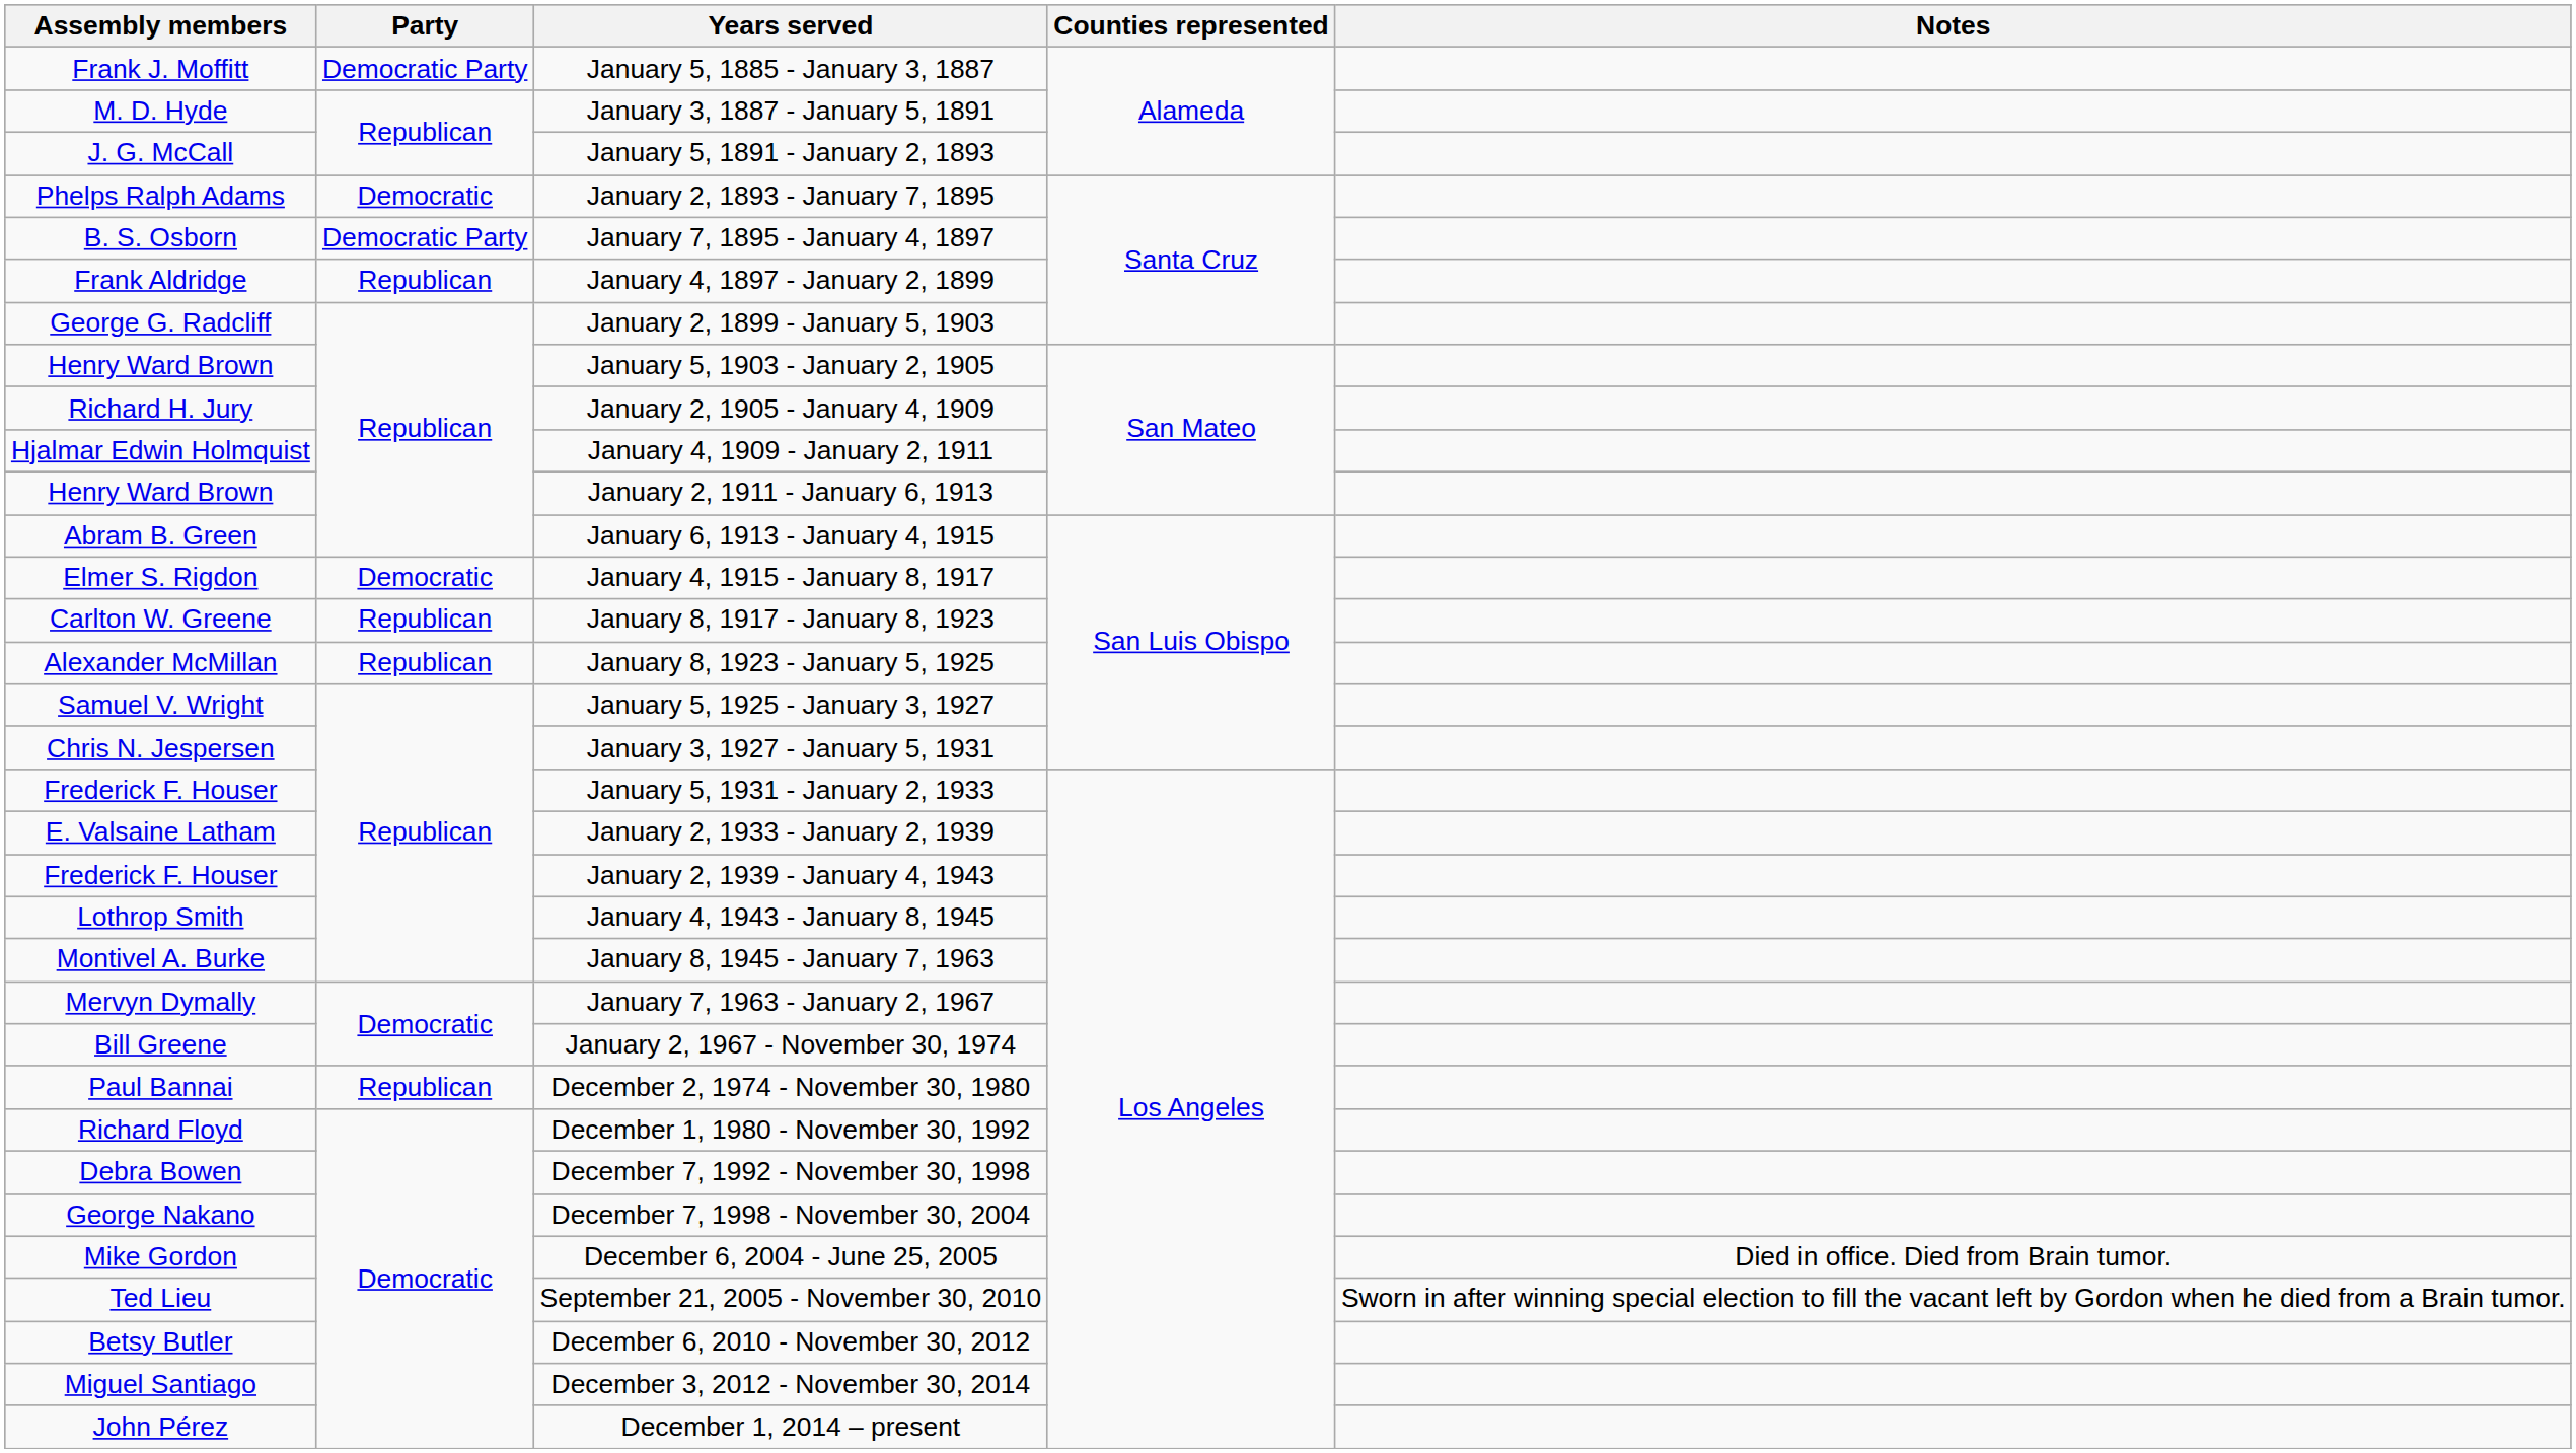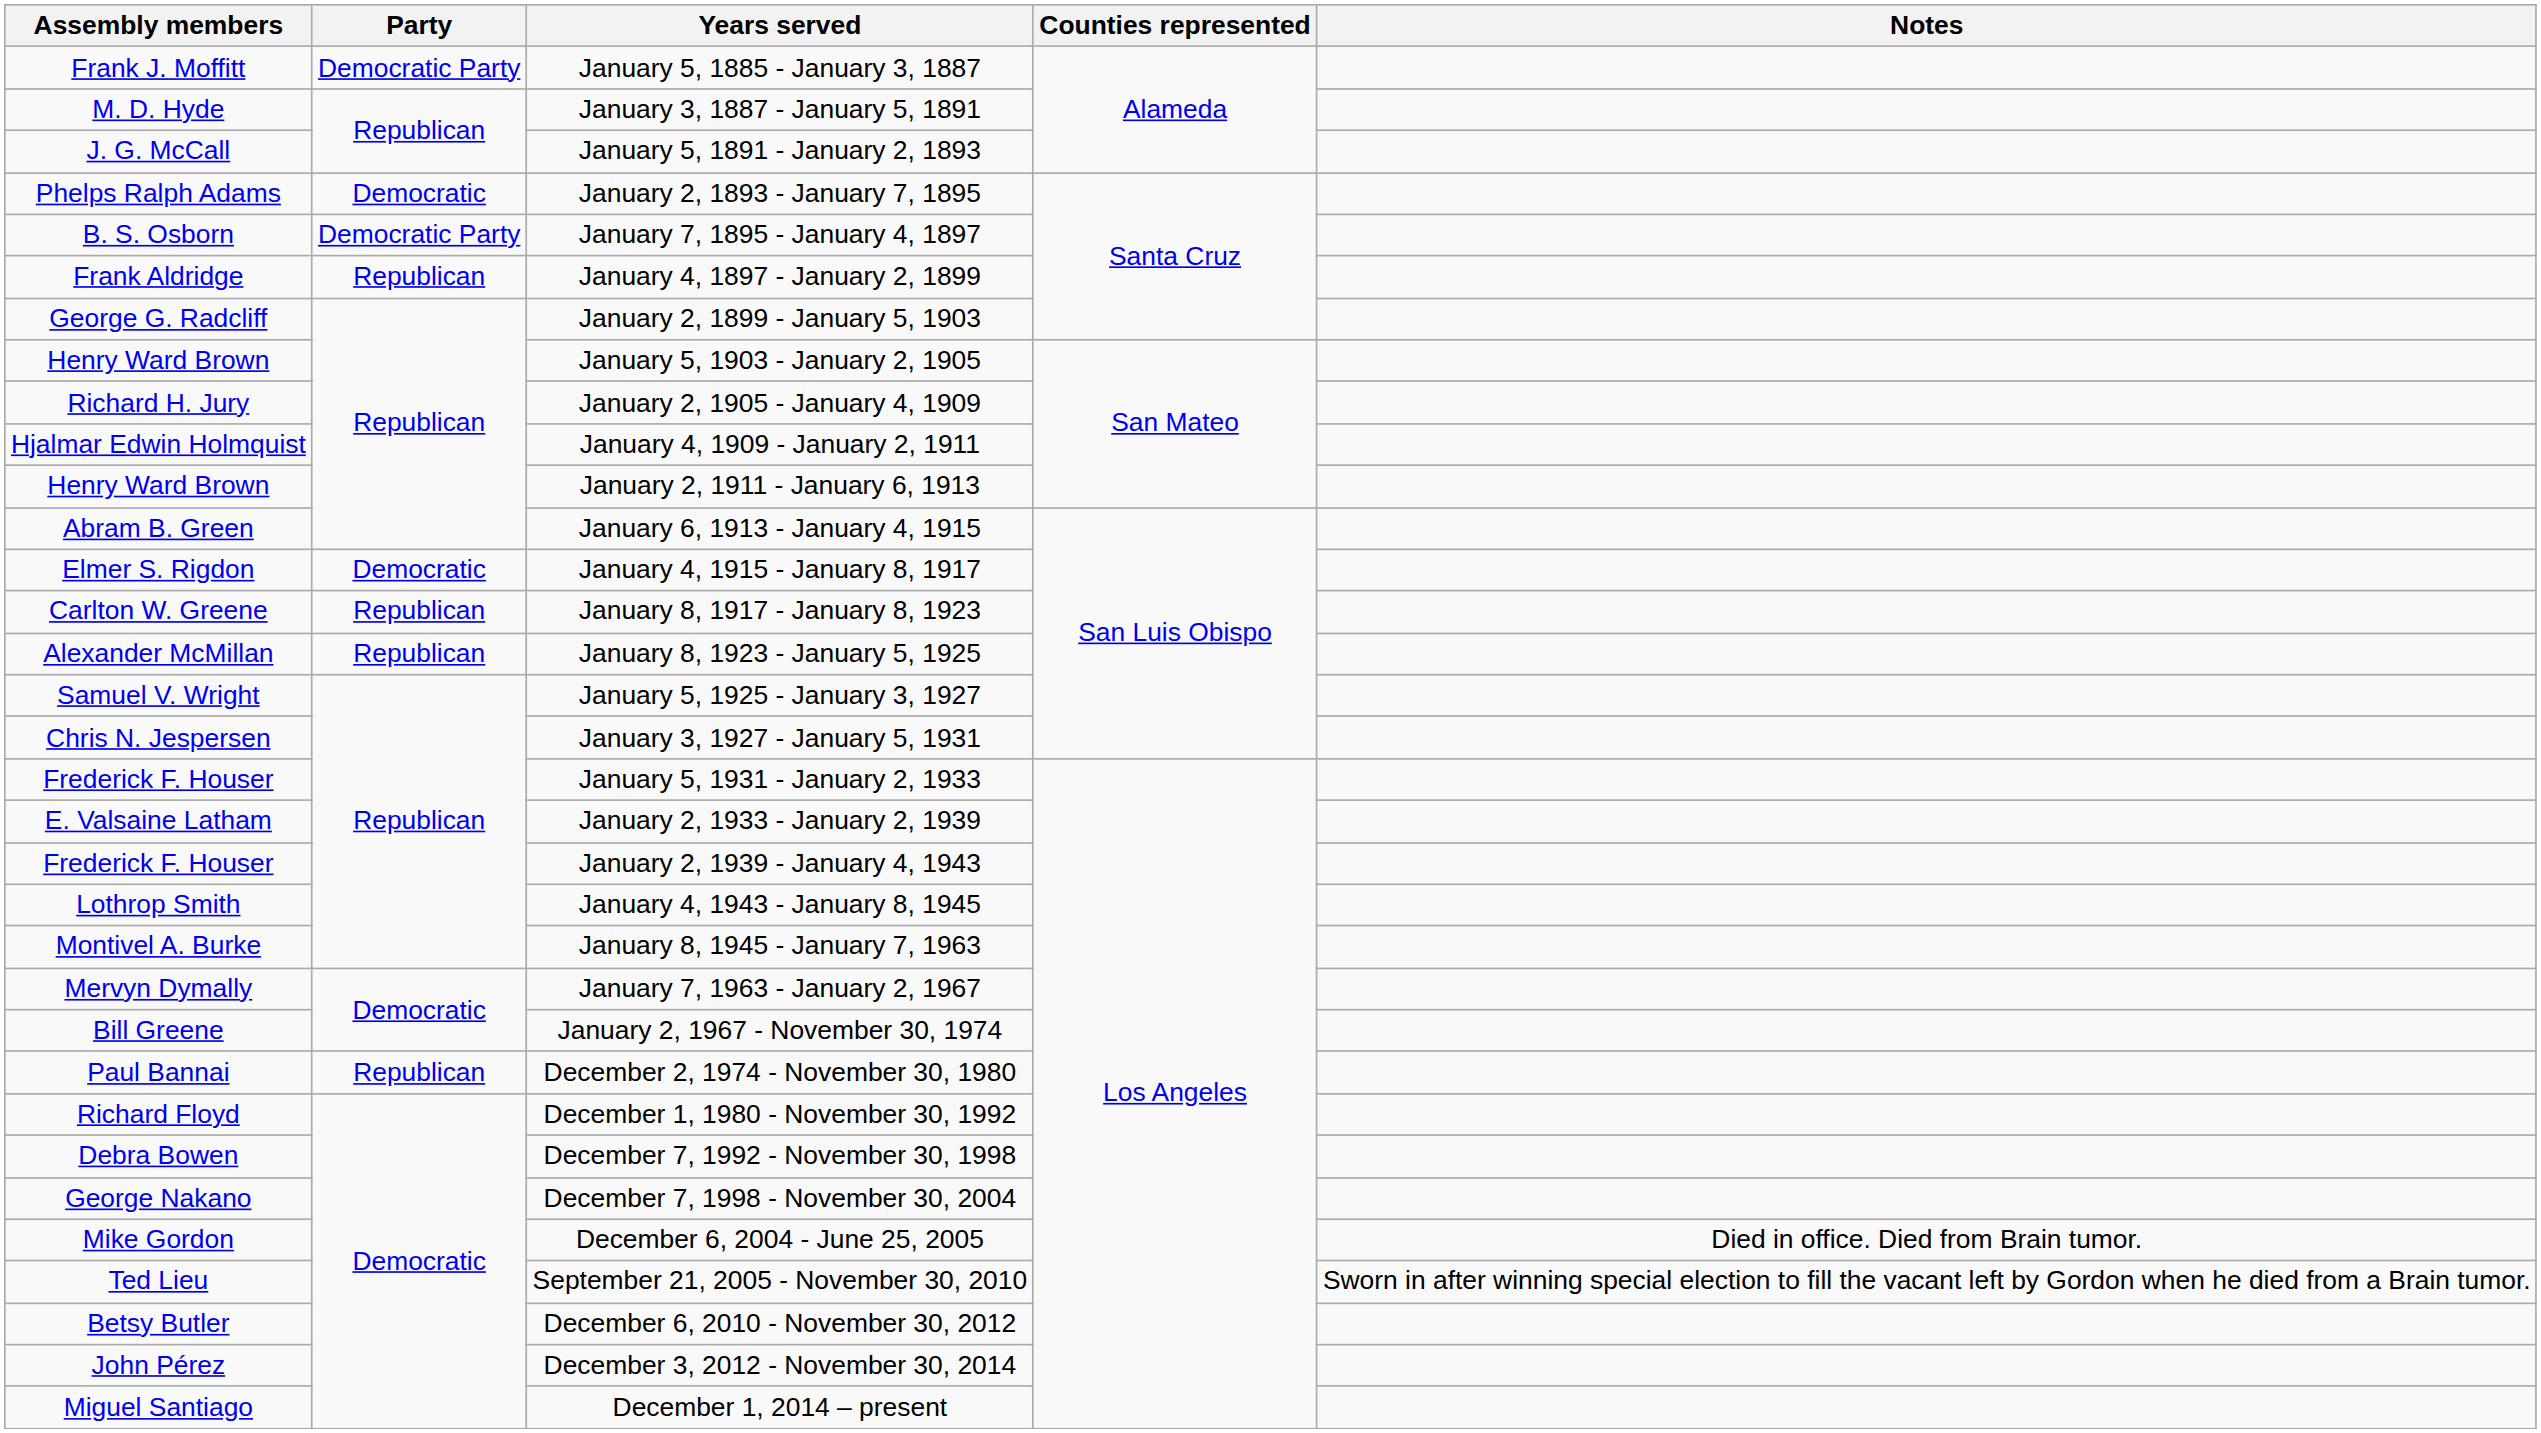December 3, 2012 - November 30, 2014 | Assembly members: Miguel Santiago -> John Pérez
December 1, 2014 – present | Assembly members: John Pérez -> Miguel Santiago
